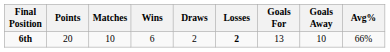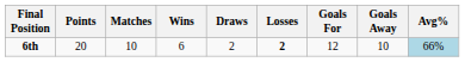6th | Goals For: 13 -> 12
6th | Avg%: no background -> lightblue background
